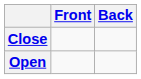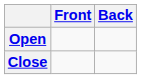rows swapped: Close <-> Open
